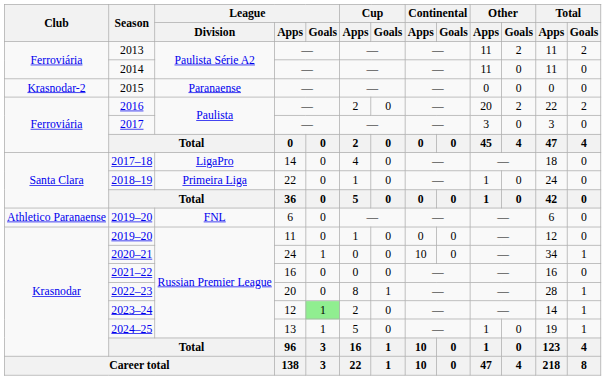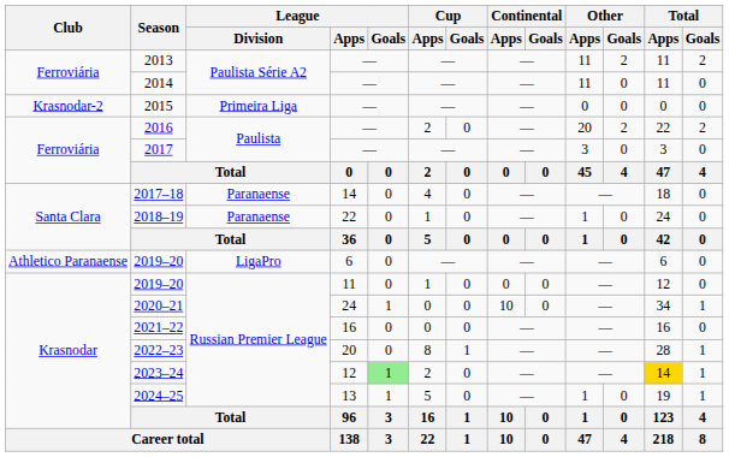2015 | League / Division: Paranaense -> Primeira Liga
2017–18 | League / Division: LigaPro -> Paranaense
2018–19 | League / Division: Primeira Liga -> Paranaense
2019–20 / 6 | League / Division: FNL -> LigaPro
2023–24 | Total / Apps: no background -> gold background
